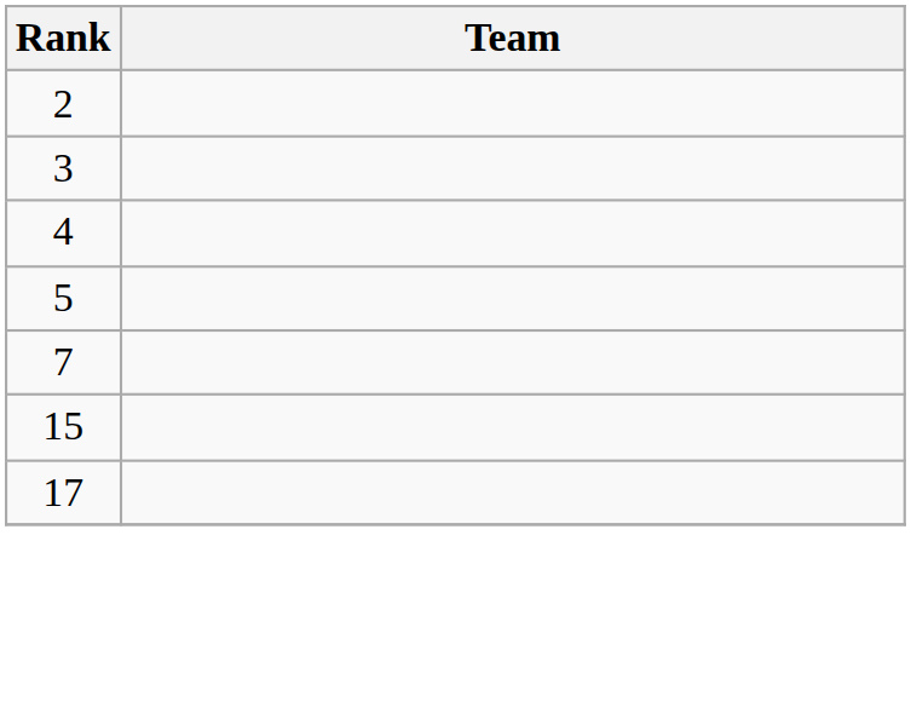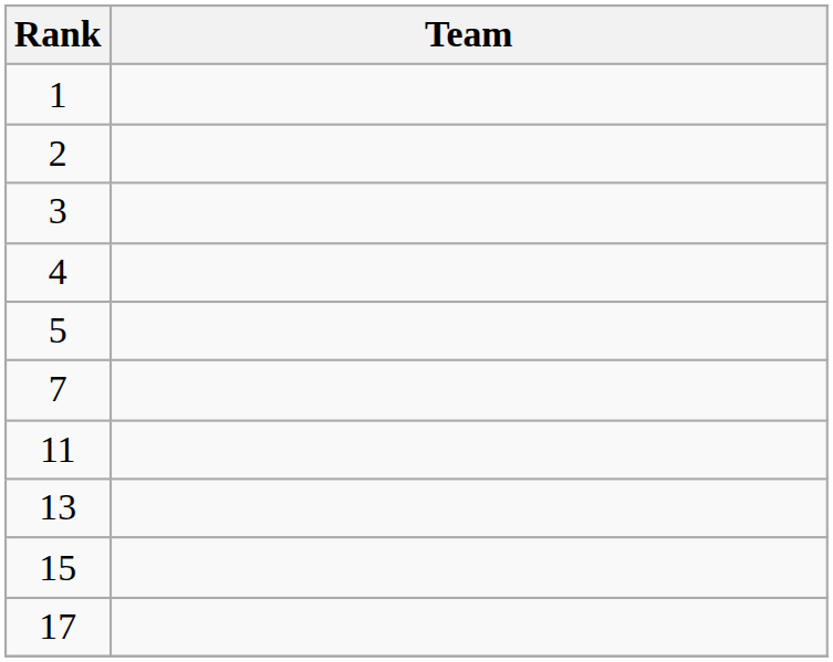+ row: 1
+ row: 11
+ row: 13
